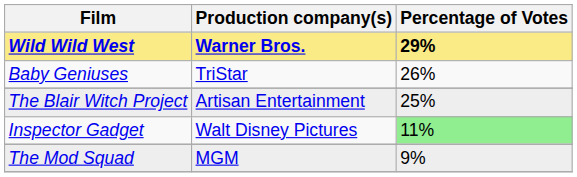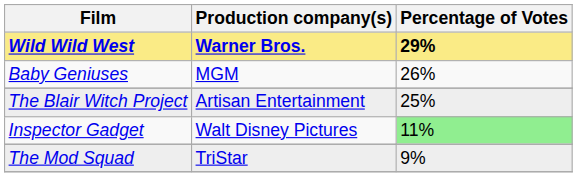Baby Geniuses | Production company(s): TriStar -> MGM
The Mod Squad | Production company(s): MGM -> TriStar
